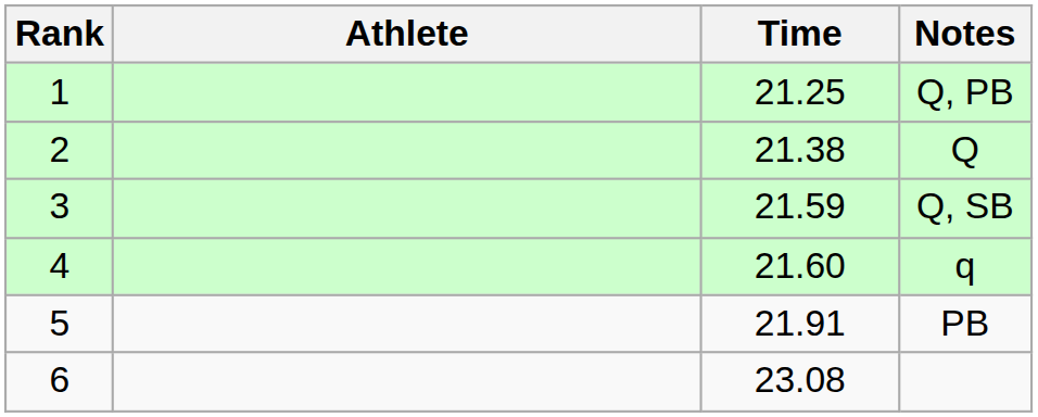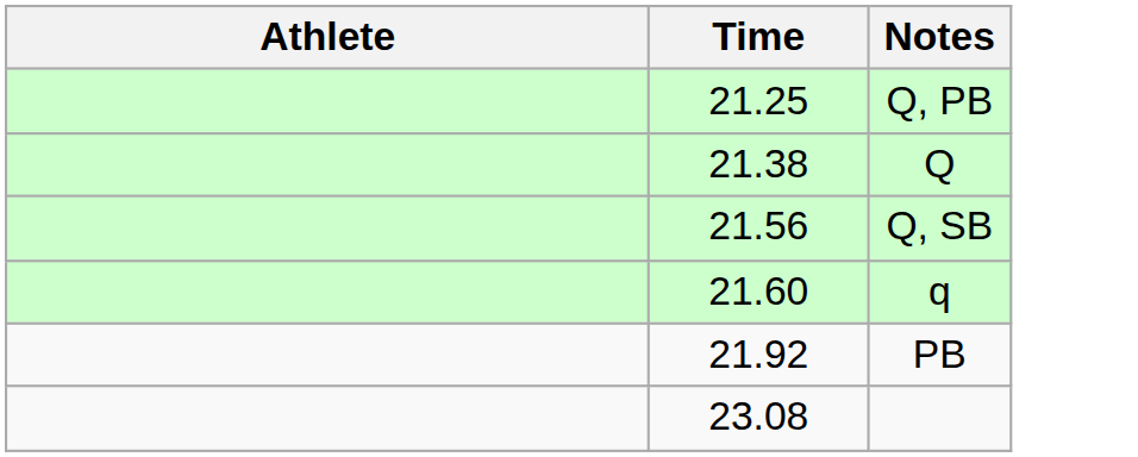- column: Rank | 1 | 2 | 3 | 4 | 5 | 6
Q, SB | Time: 21.59 -> 21.56
PB | Time: 21.91 -> 21.92
